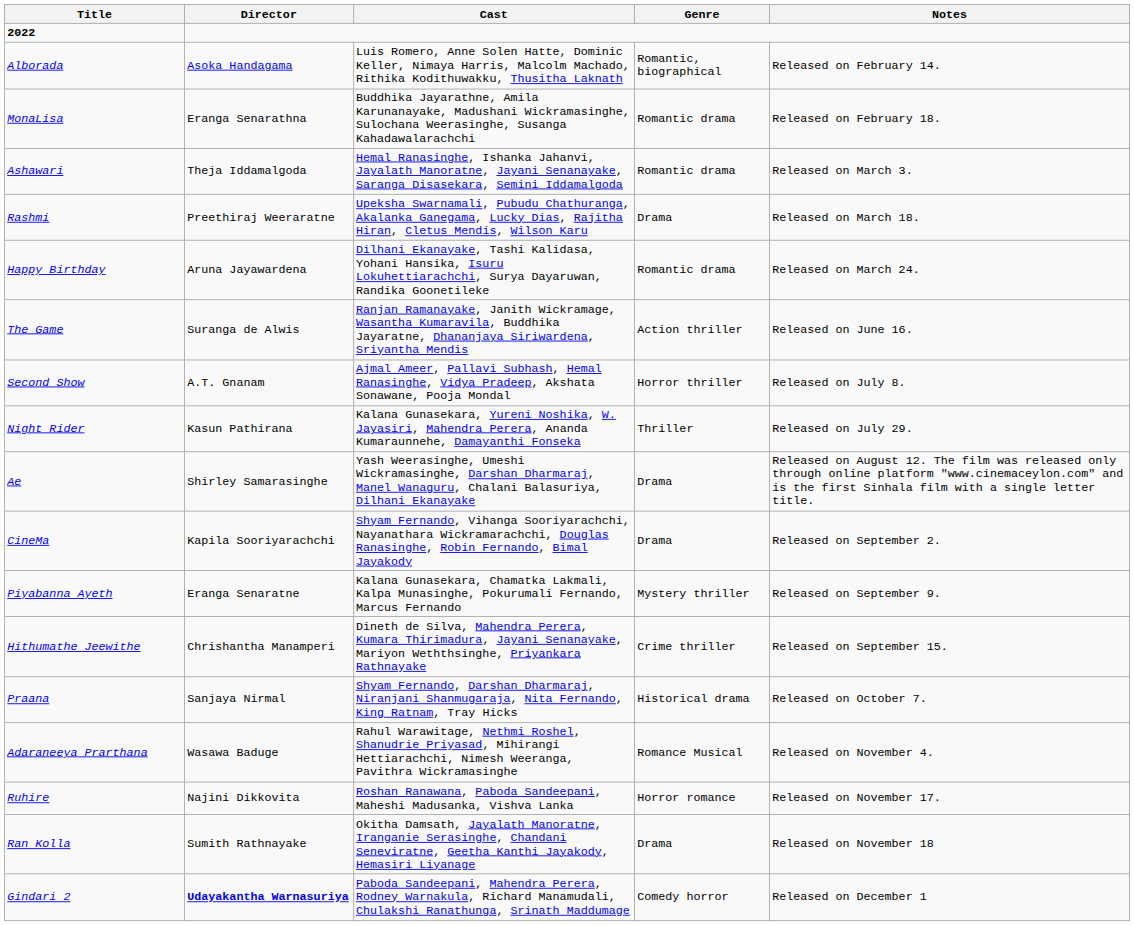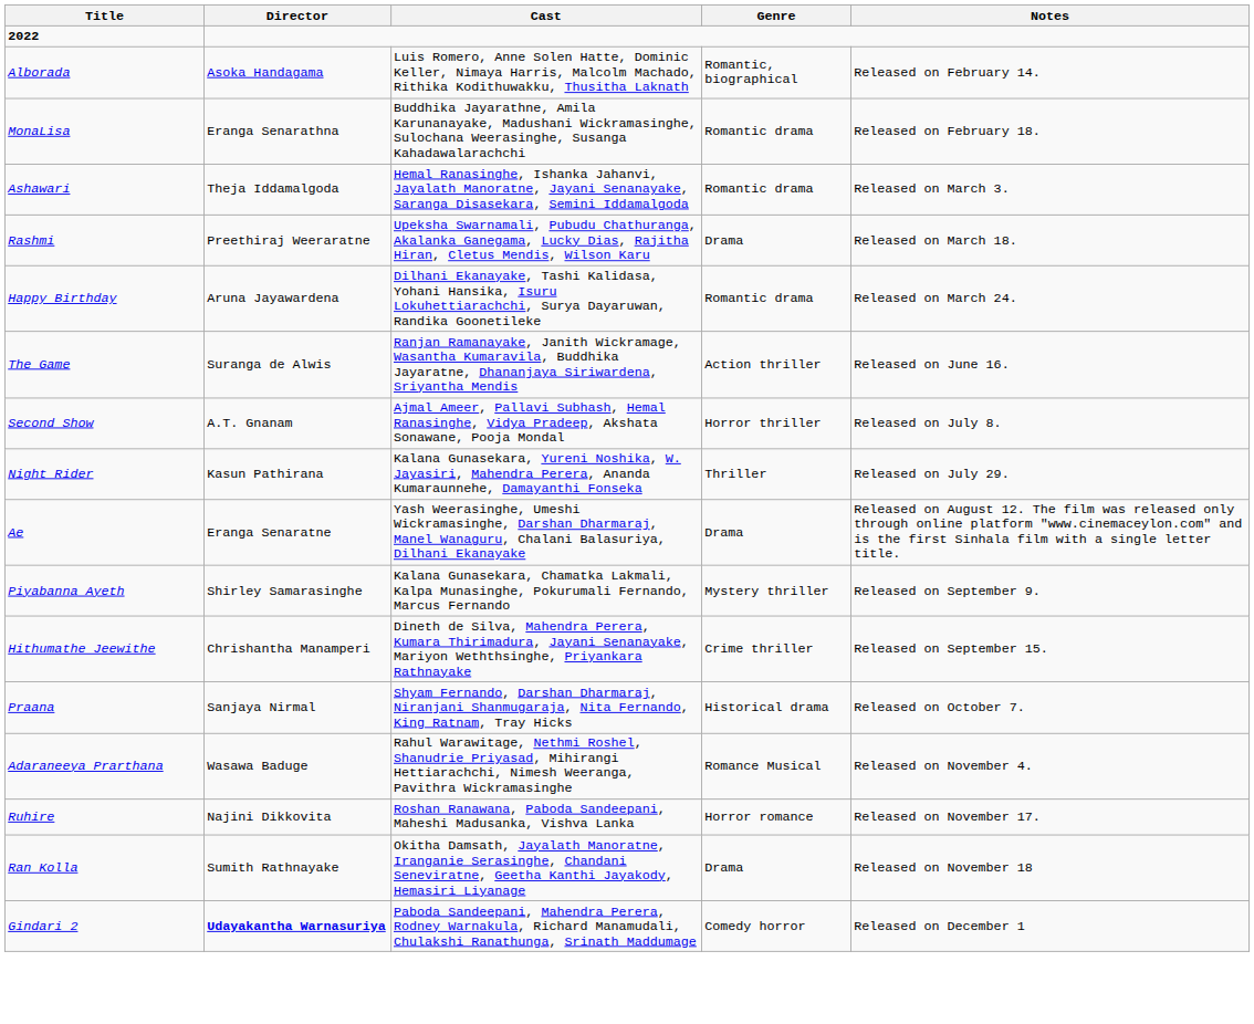Ae | Director: Shirley Samarasinghe -> Eranga Senaratne
- row: CineMa | Kapila Sooriyarachchi | Shyam Fernando, Vihanga Sooriyarachchi, Nayanathara Wickramarachchi, Douglas Ranasinghe, Robin Fernando, Bimal Jayakody | Drama | Released on September 2.
Piyabanna Ayeth | Director: Eranga Senaratne -> Shirley Samarasinghe
